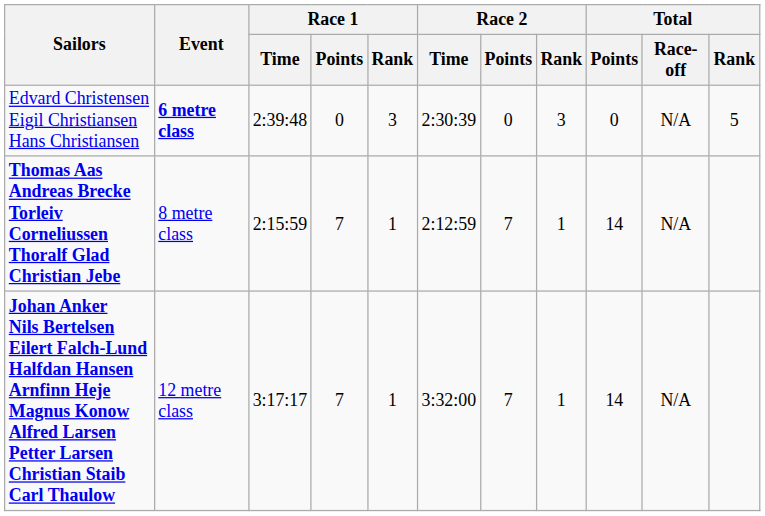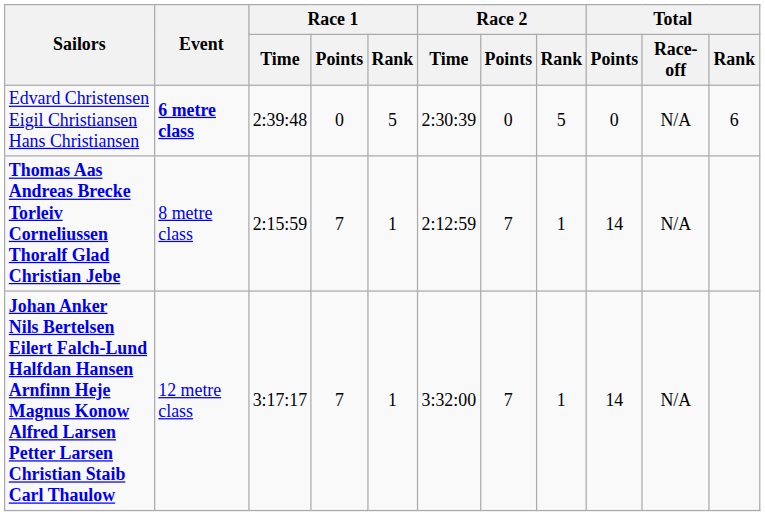Edvard Christensen Eigil Christiansen Hans Christiansen | Race 1 / Rank: 3 -> 5
Edvard Christensen Eigil Christiansen Hans Christiansen | Race 2 / Rank: 3 -> 5
Edvard Christensen Eigil Christiansen Hans Christiansen | Total / Rank: 5 -> 6
